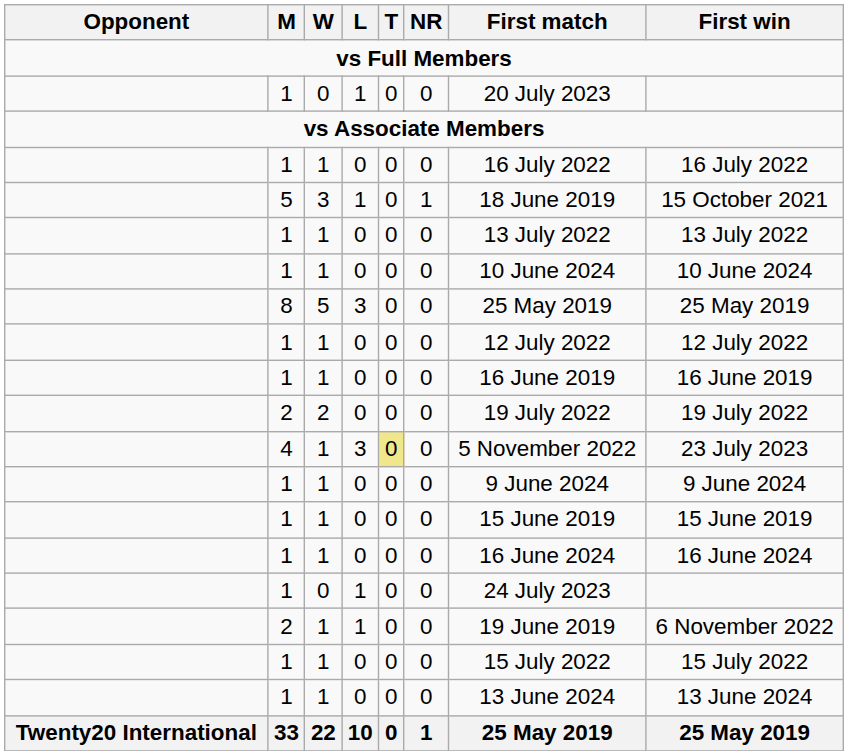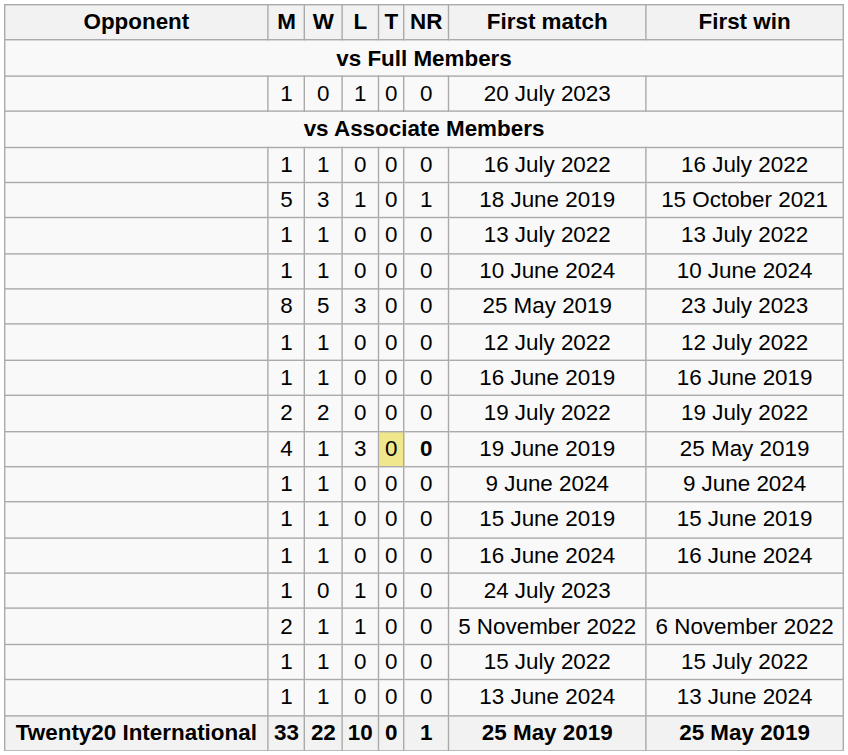8 | First win: 25 May 2019 -> 23 July 2023
4 | NR: normal -> bold
4 | First match: 5 November 2022 -> 19 June 2019
4 | First win: 23 July 2023 -> 25 May 2019
2 / 1 | First match: 19 June 2019 -> 5 November 2022
